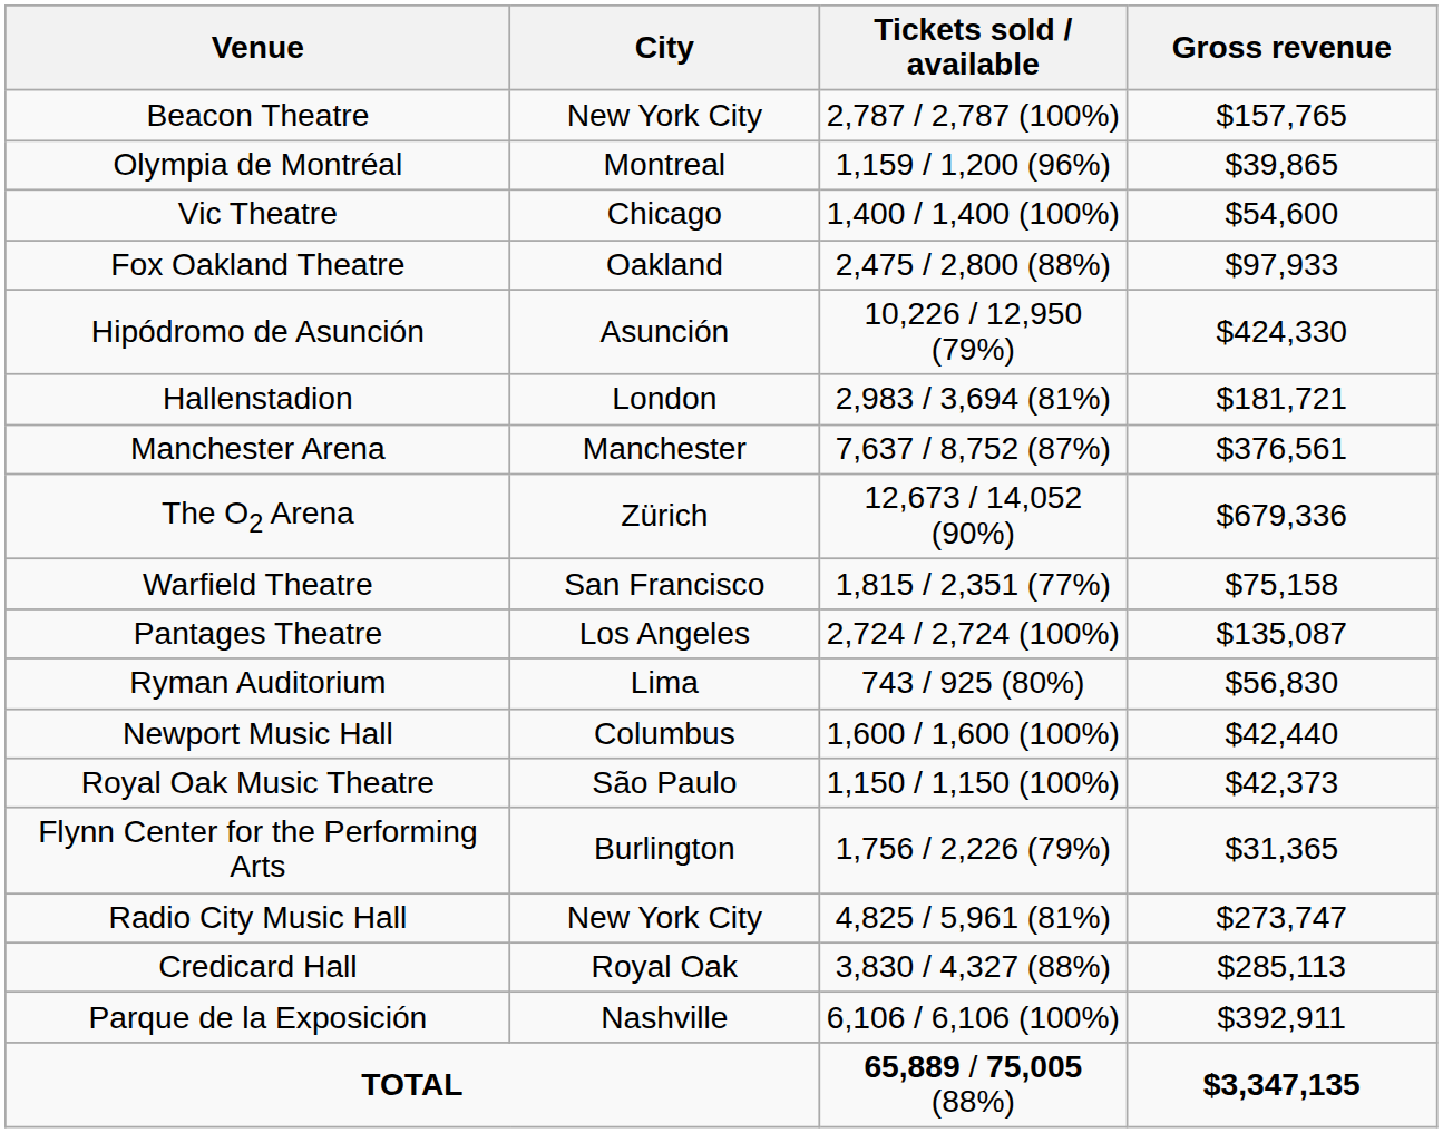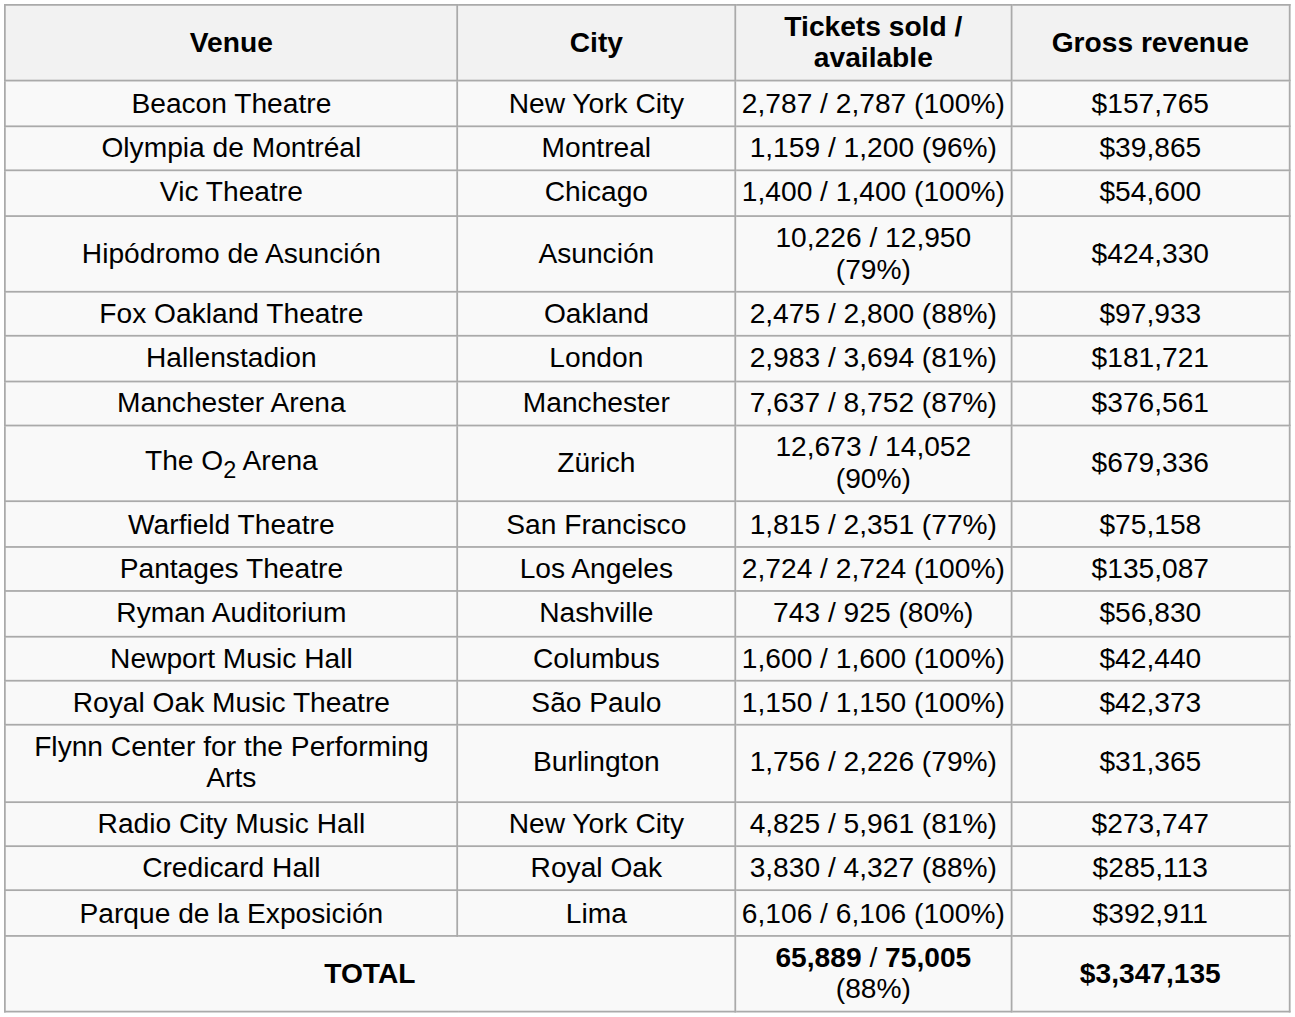rows swapped: Fox Oakland Theatre <-> Hipódromo de Asunción
Ryman Auditorium | City: Lima -> Nashville
Parque de la Exposición | City: Nashville -> Lima
